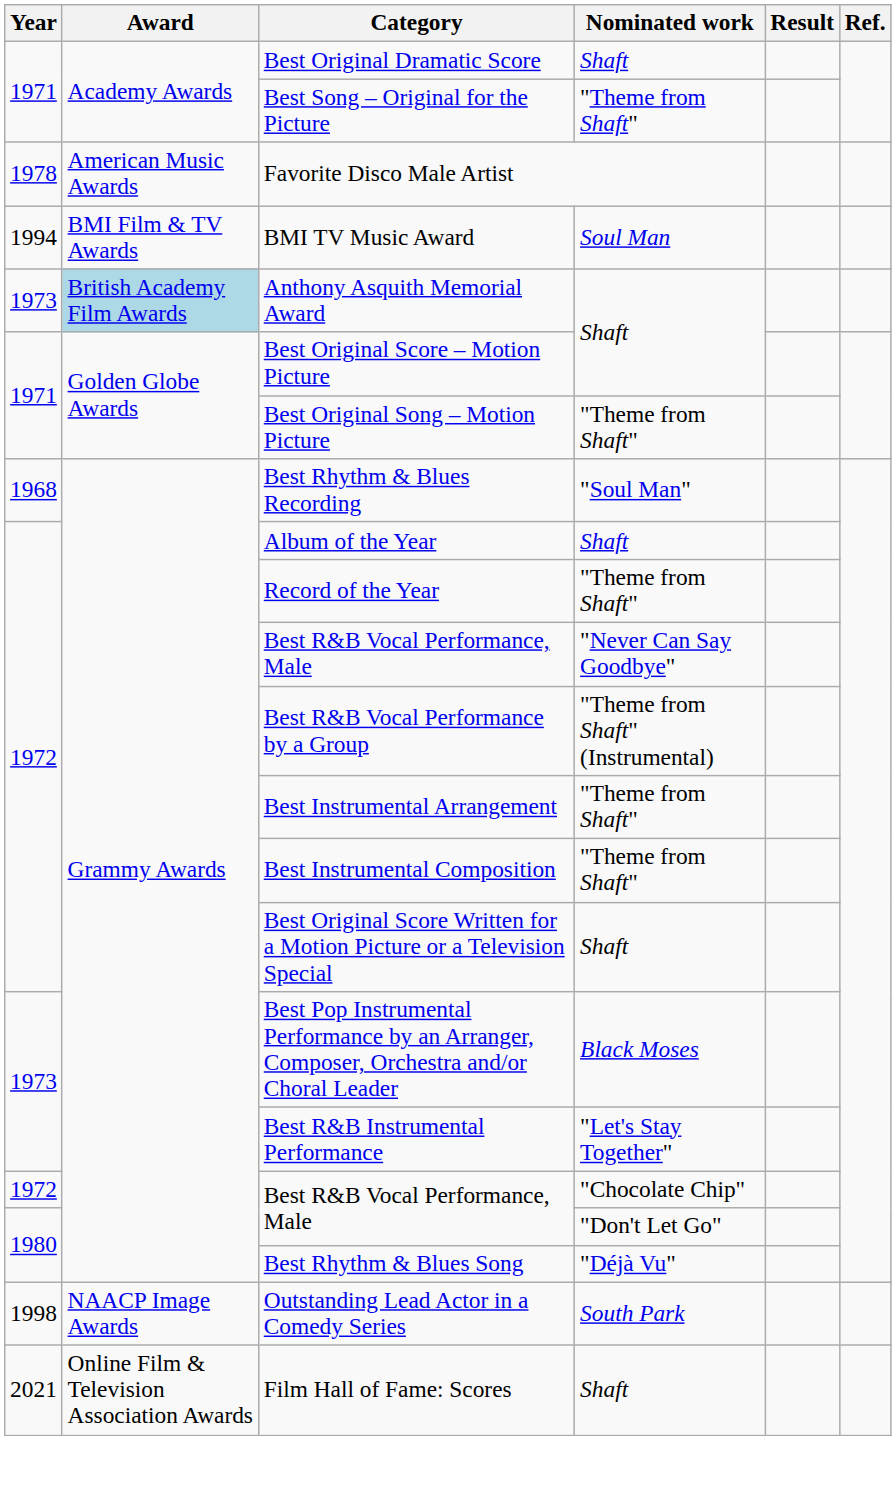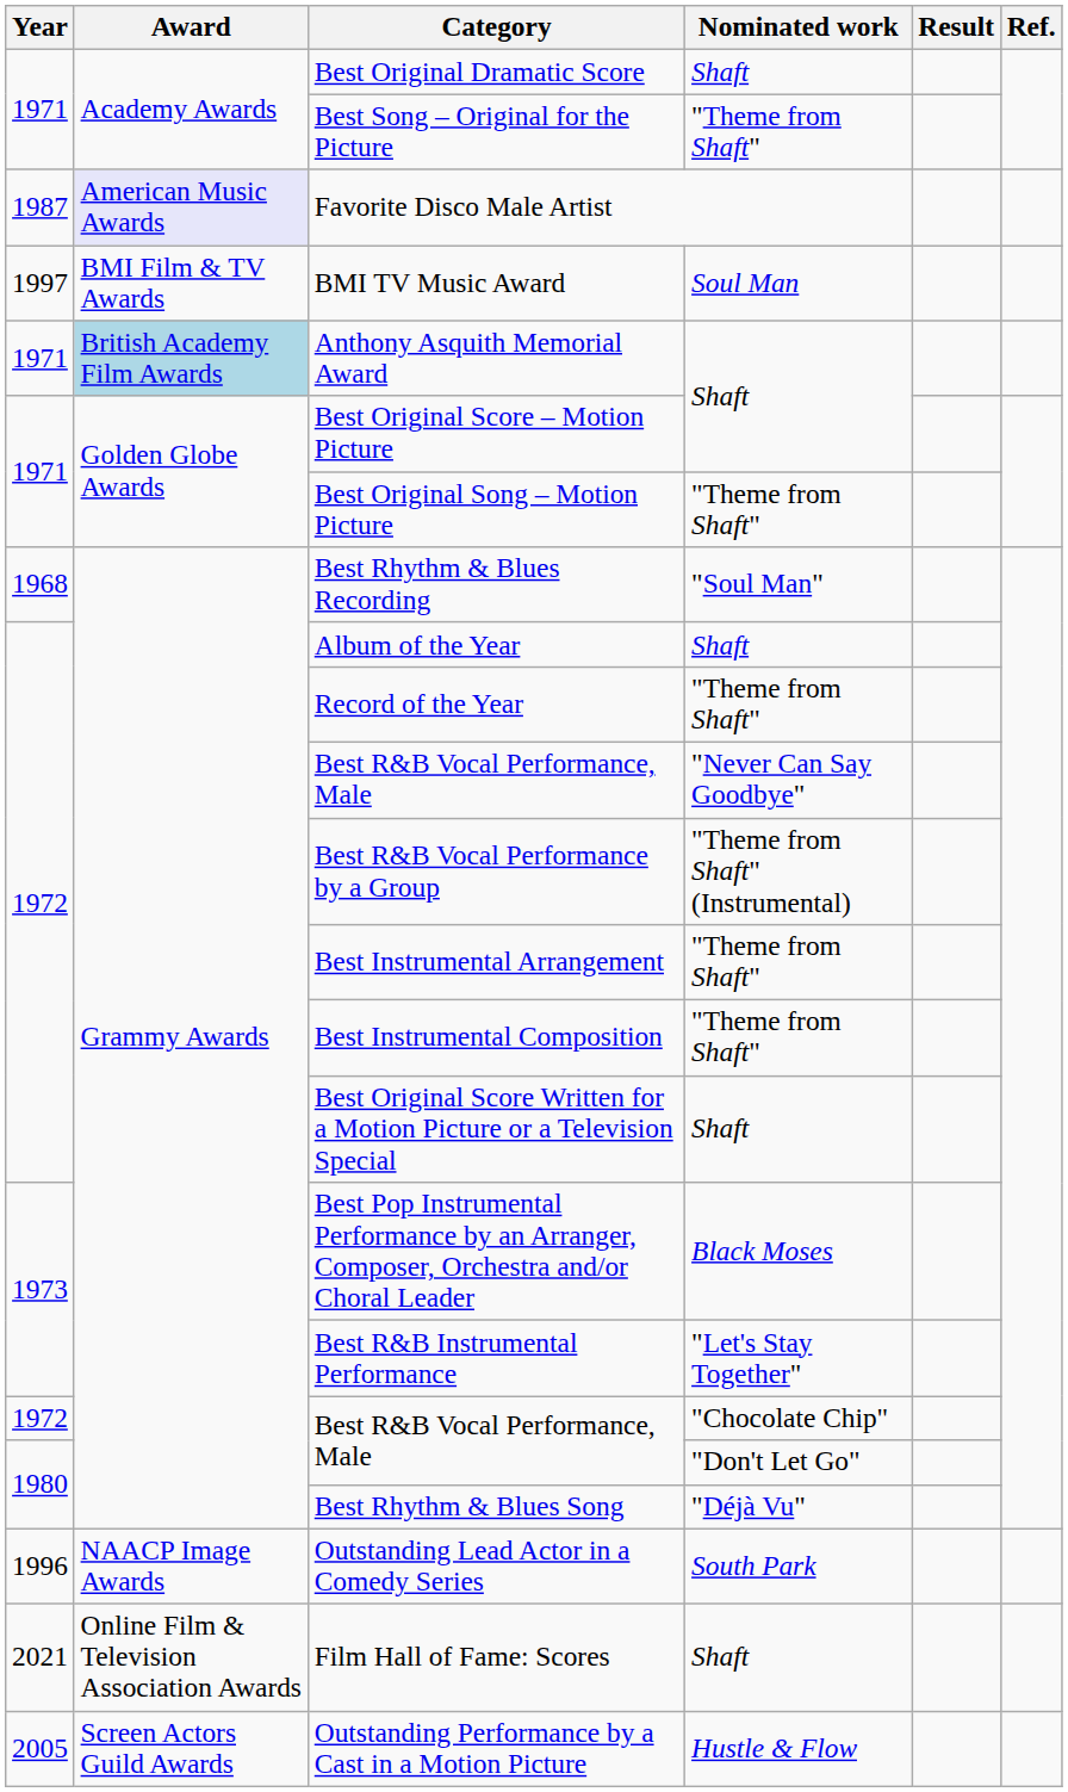Favorite Disco Male Artist | Year: 1978 -> 1987
Favorite Disco Male Artist | Award: no background -> lavender background
BMI TV Music Award | Year: 1994 -> 1997
Anthony Asquith Memorial Award | Year: 1973 -> 1971
Outstanding Lead Actor in a Comedy Series | Year: 1998 -> 1996
+ row: 2005 | Screen Actors Guild Awards | Outstanding Performance by a Cast in a Motion Picture | Hustle & Flow
